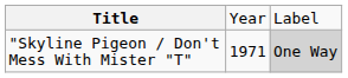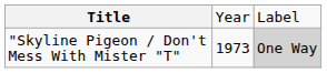"Skyline Pigeon / Don't Mess With Mister "T" | column 2: 1971 -> 1973
